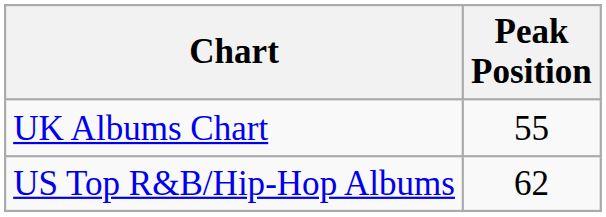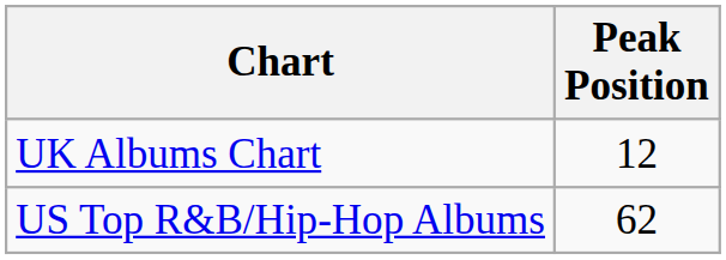UK Albums Chart | Peak Position: 55 -> 12
